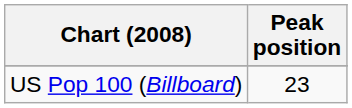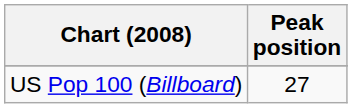US Pop 100 (Billboard) | Peak position: 23 -> 27
